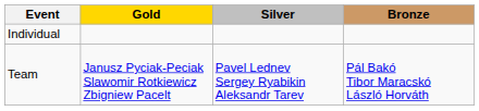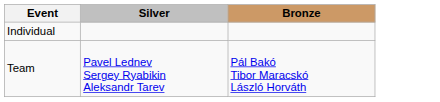- column: Gold | Janusz Pyciak-Peciak Slawomir Rotkiewicz Zbigniew Pacelt
